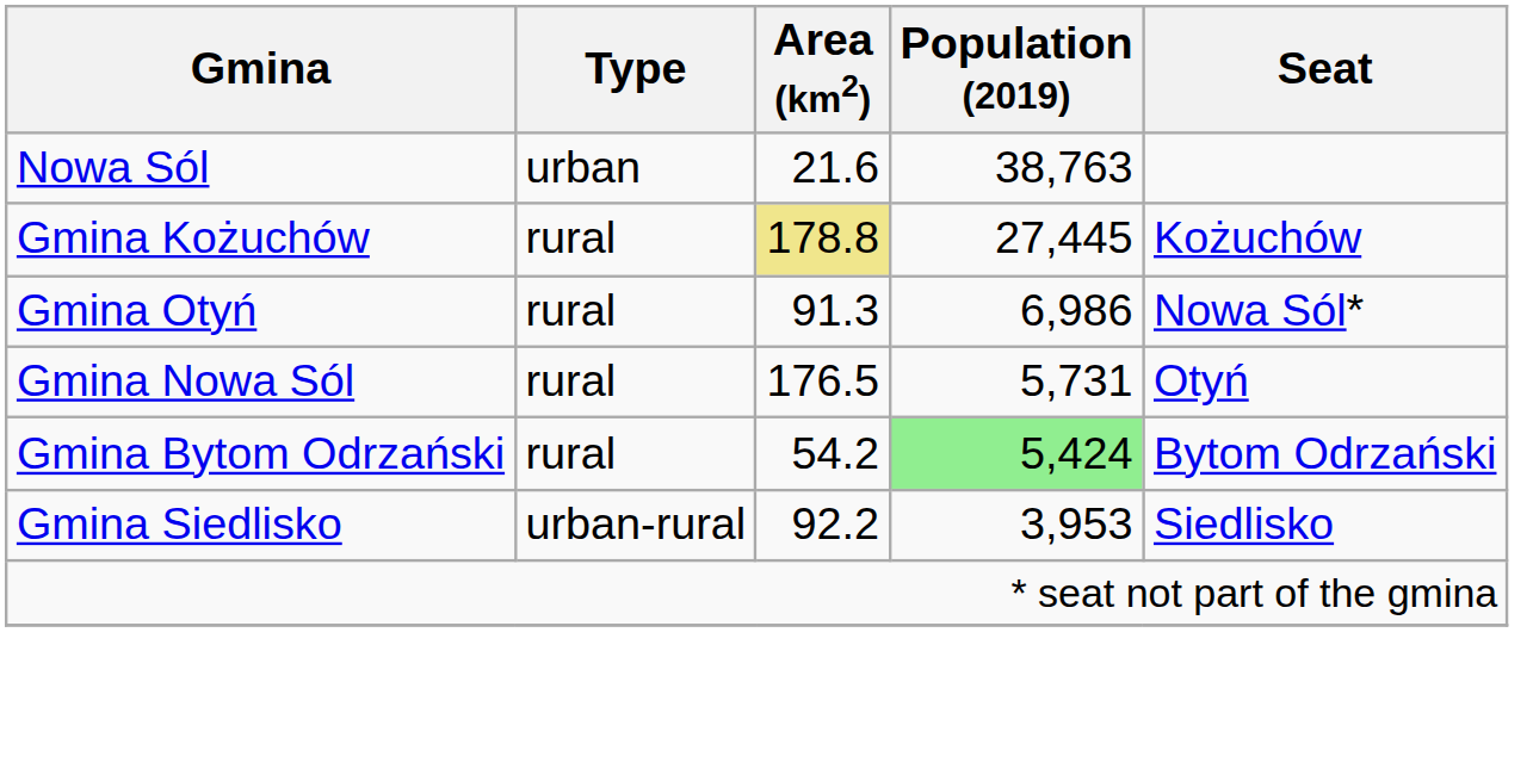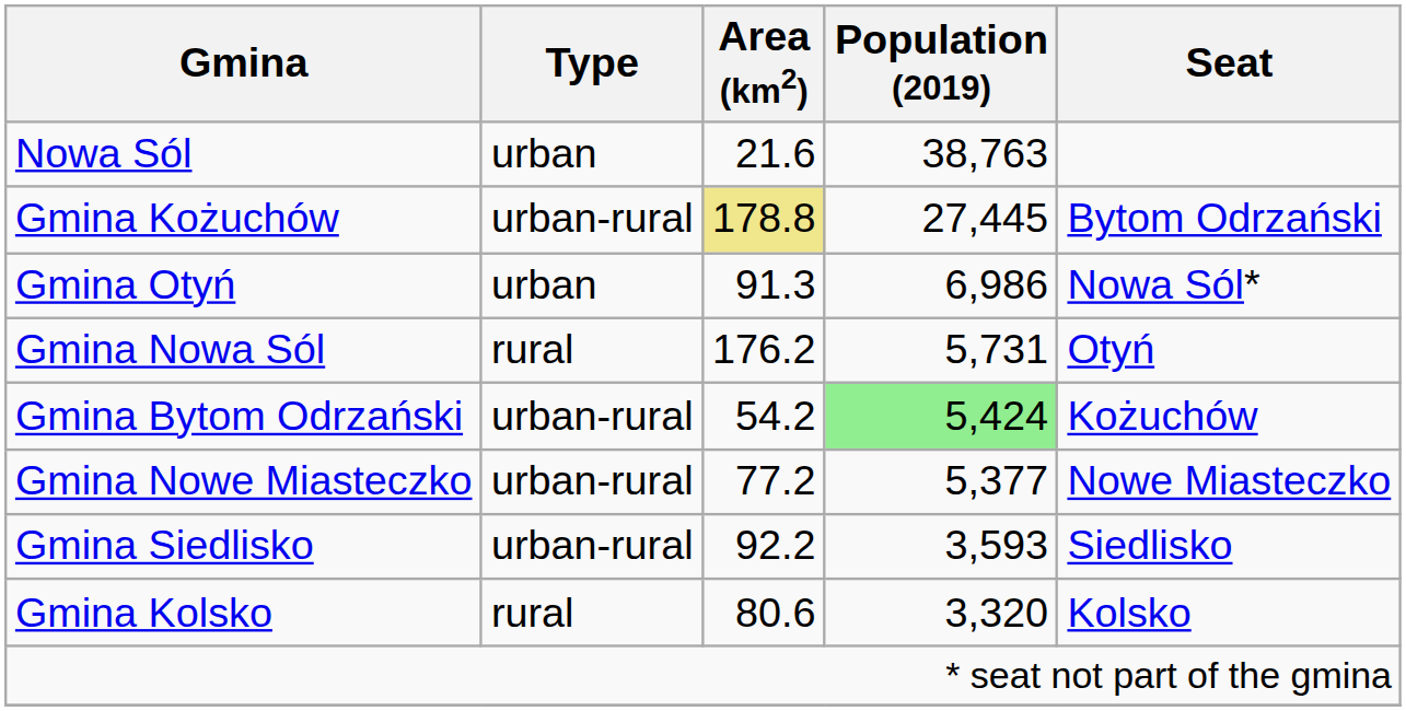Gmina Kożuchów | Type: rural -> urban-rural
Gmina Kożuchów | Seat: Kożuchów -> Bytom Odrzański
Gmina Otyń | Type: rural -> urban
Gmina Nowa Sól | Area (km2): 176.5 -> 176.2
Gmina Bytom Odrzański | Type: rural -> urban-rural
Gmina Bytom Odrzański | Seat: Bytom Odrzański -> Kożuchów
+ row: Gmina Nowe Miasteczko | urban-rural | 77.2 | 5,377 | Nowe Miasteczko
Gmina Siedlisko | Population (2019): 3,953 -> 3,593
+ row: Gmina Kolsko | rural | 80.6 | 3,320 | Kolsko
